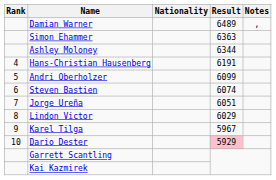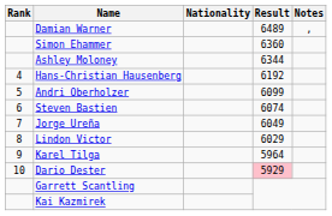Simon Ehammer | Result: 6363 -> 6360
Hans-Christian Hausenberg | Result: 6191 -> 6192
Jorge Ureña | Result: 6051 -> 6049
Karel Tilga | Result: 5967 -> 5964
